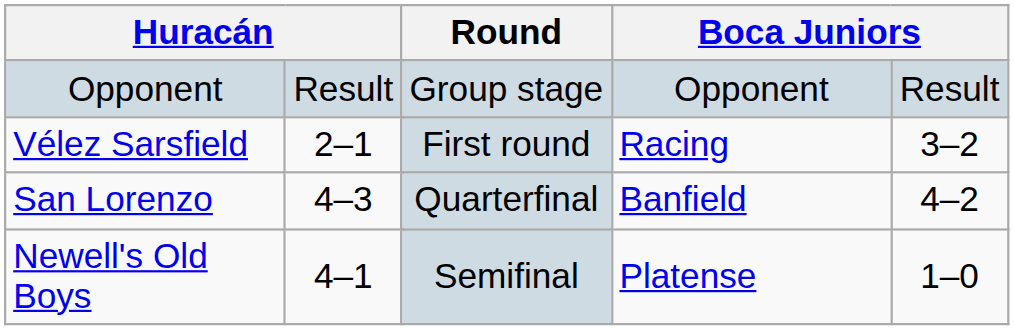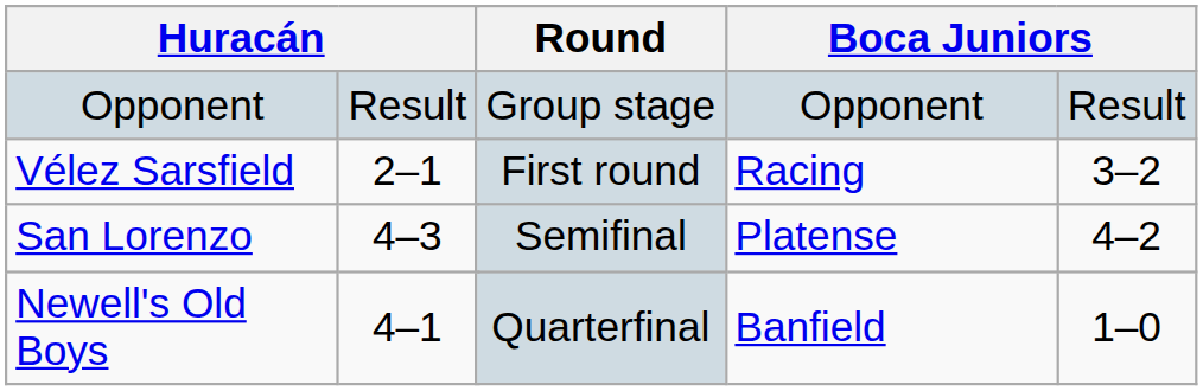San Lorenzo | Round: Quarterfinal -> Semifinal
San Lorenzo | column 5: Banfield -> Platense
Newell's Old Boys | Round: Semifinal -> Quarterfinal
Newell's Old Boys | column 5: Platense -> Banfield
